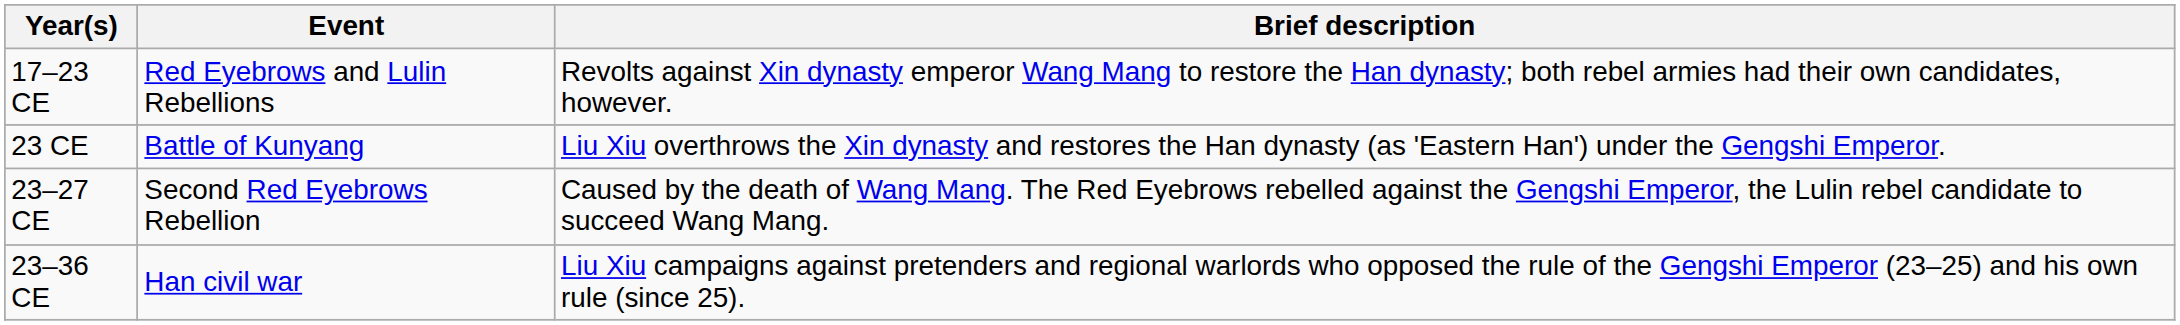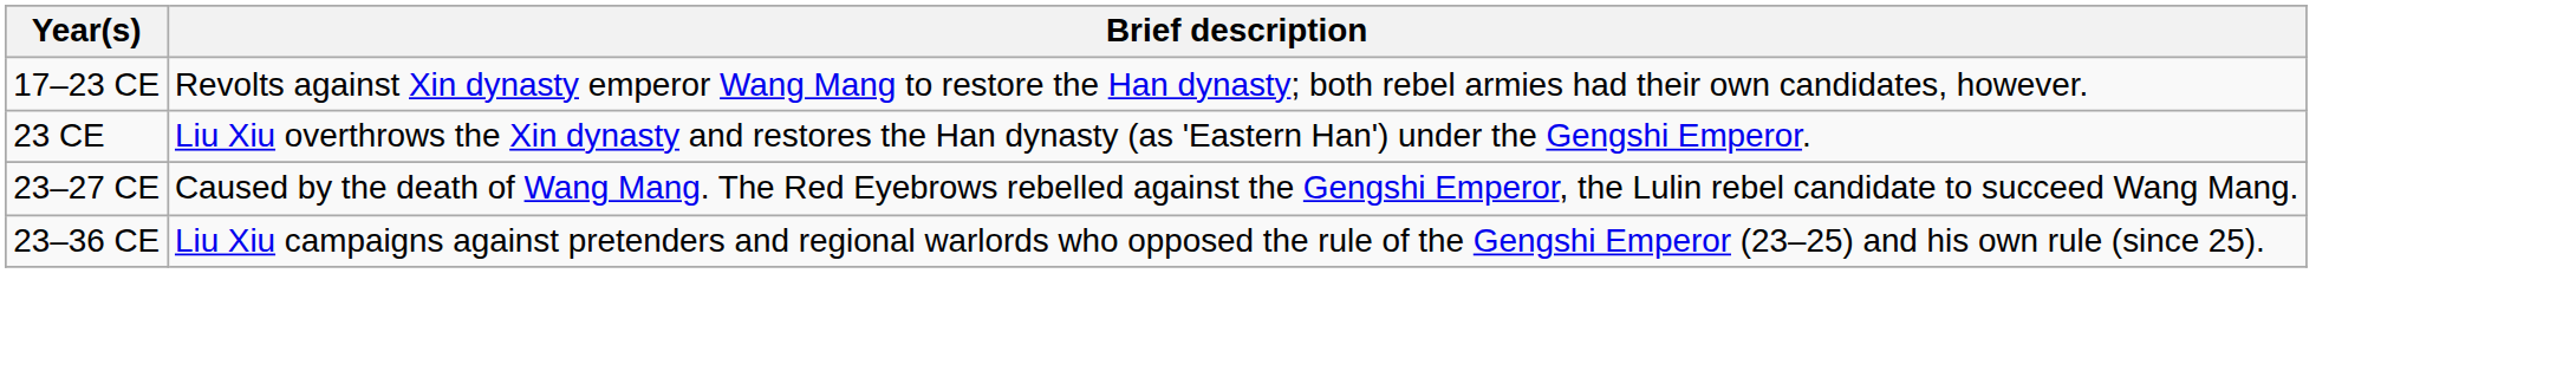- column: Event | Red Eyebrows and Lulin Rebellions | Battle of Kunyang | Second Red Eyebrows Rebellion | Han civil war
